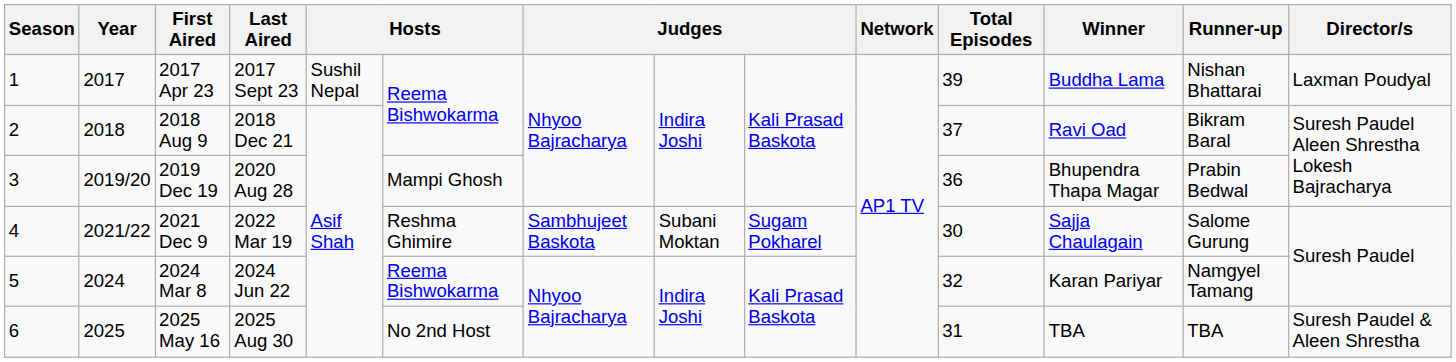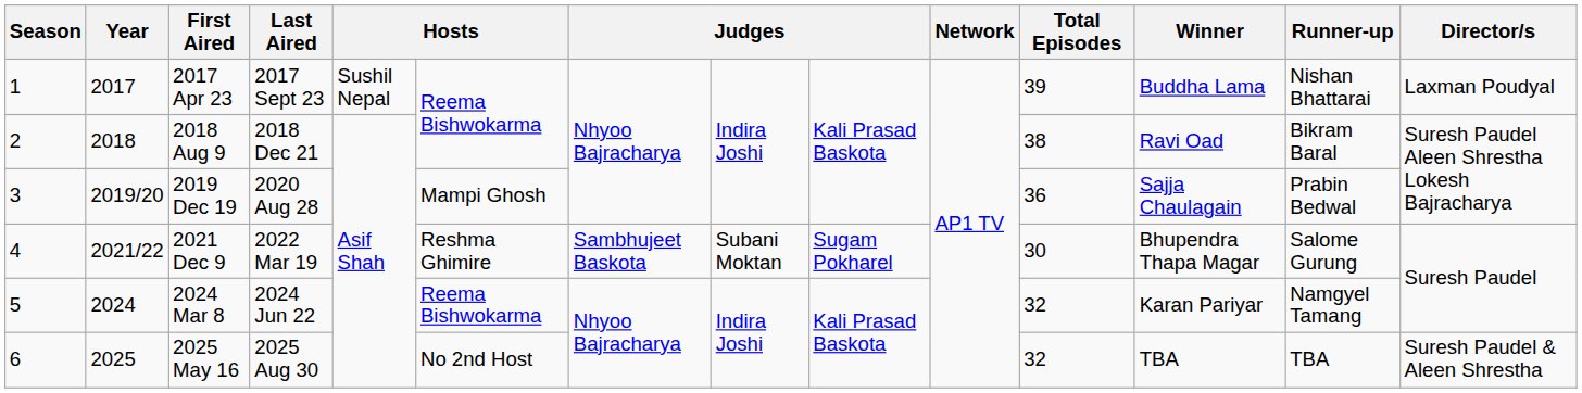2018 Aug 9 | Total Episodes: 37 -> 38
2019 Dec 19 | Winner: Bhupendra Thapa Magar -> Sajja Chaulagain
2021 Dec 9 | Winner: Sajja Chaulagain -> Bhupendra Thapa Magar
2025 May 16 | Total Episodes: 31 -> 32
